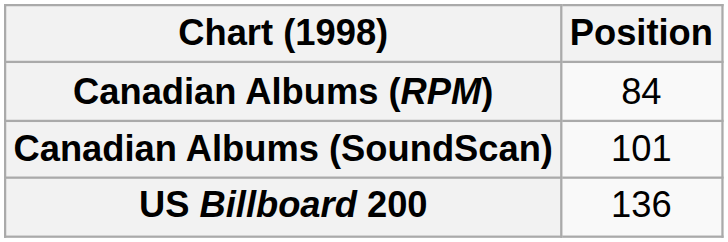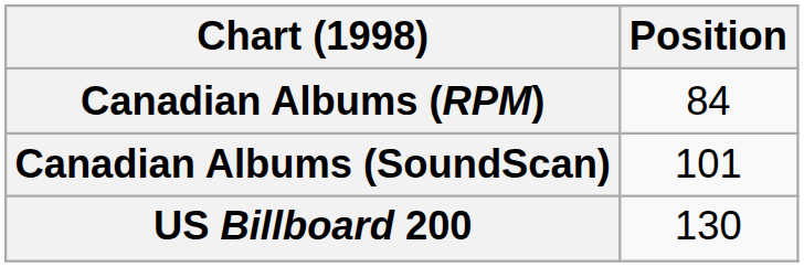US Billboard 200 | Position: 136 -> 130
